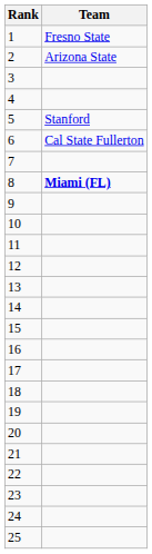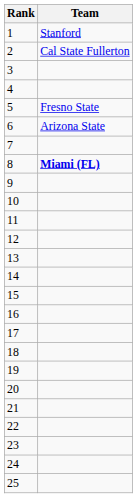1 | Team: Fresno State -> Stanford
2 | Team: Arizona State -> Cal State Fullerton
5 | Team: Stanford -> Fresno State
6 | Team: Cal State Fullerton -> Arizona State
